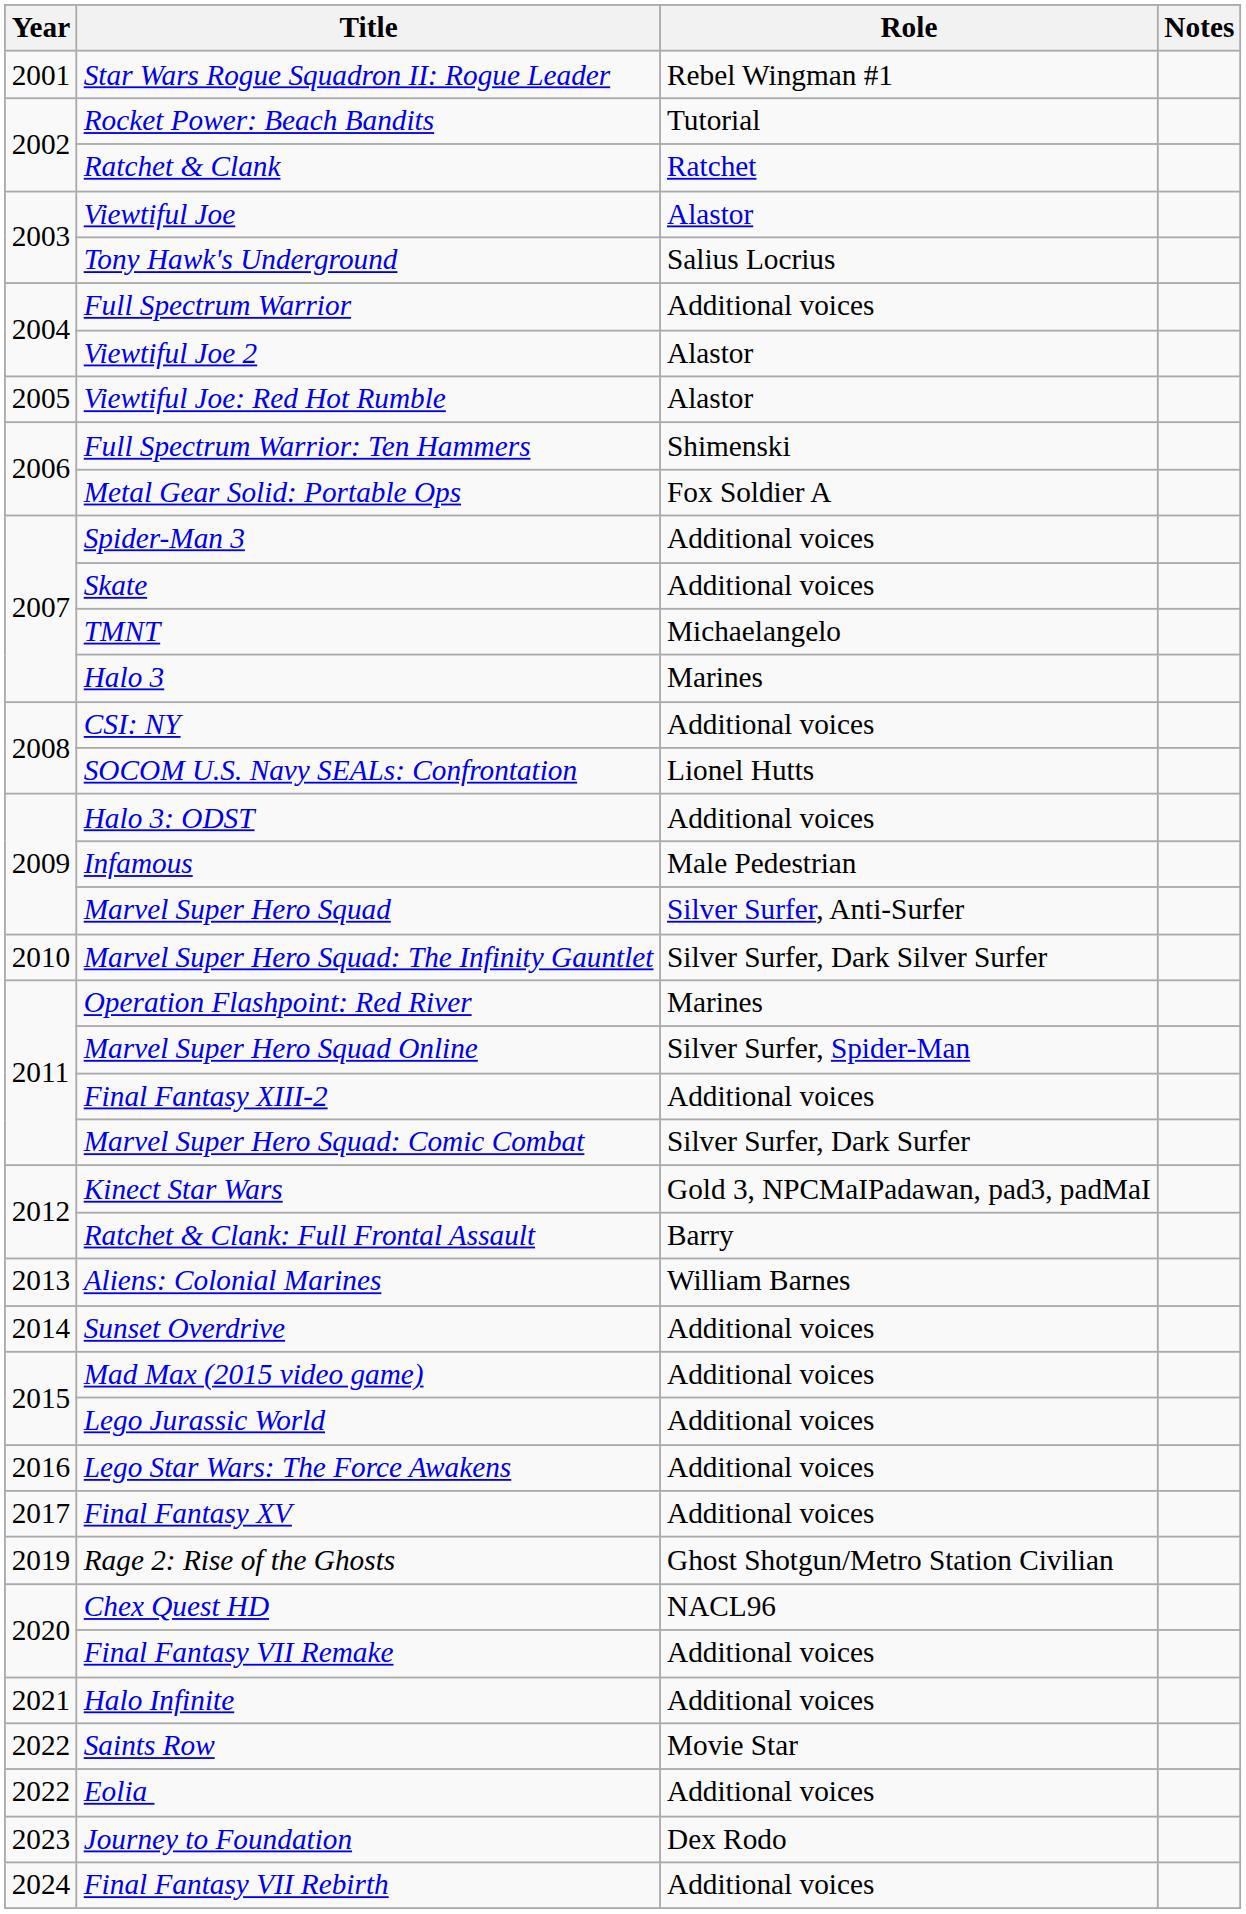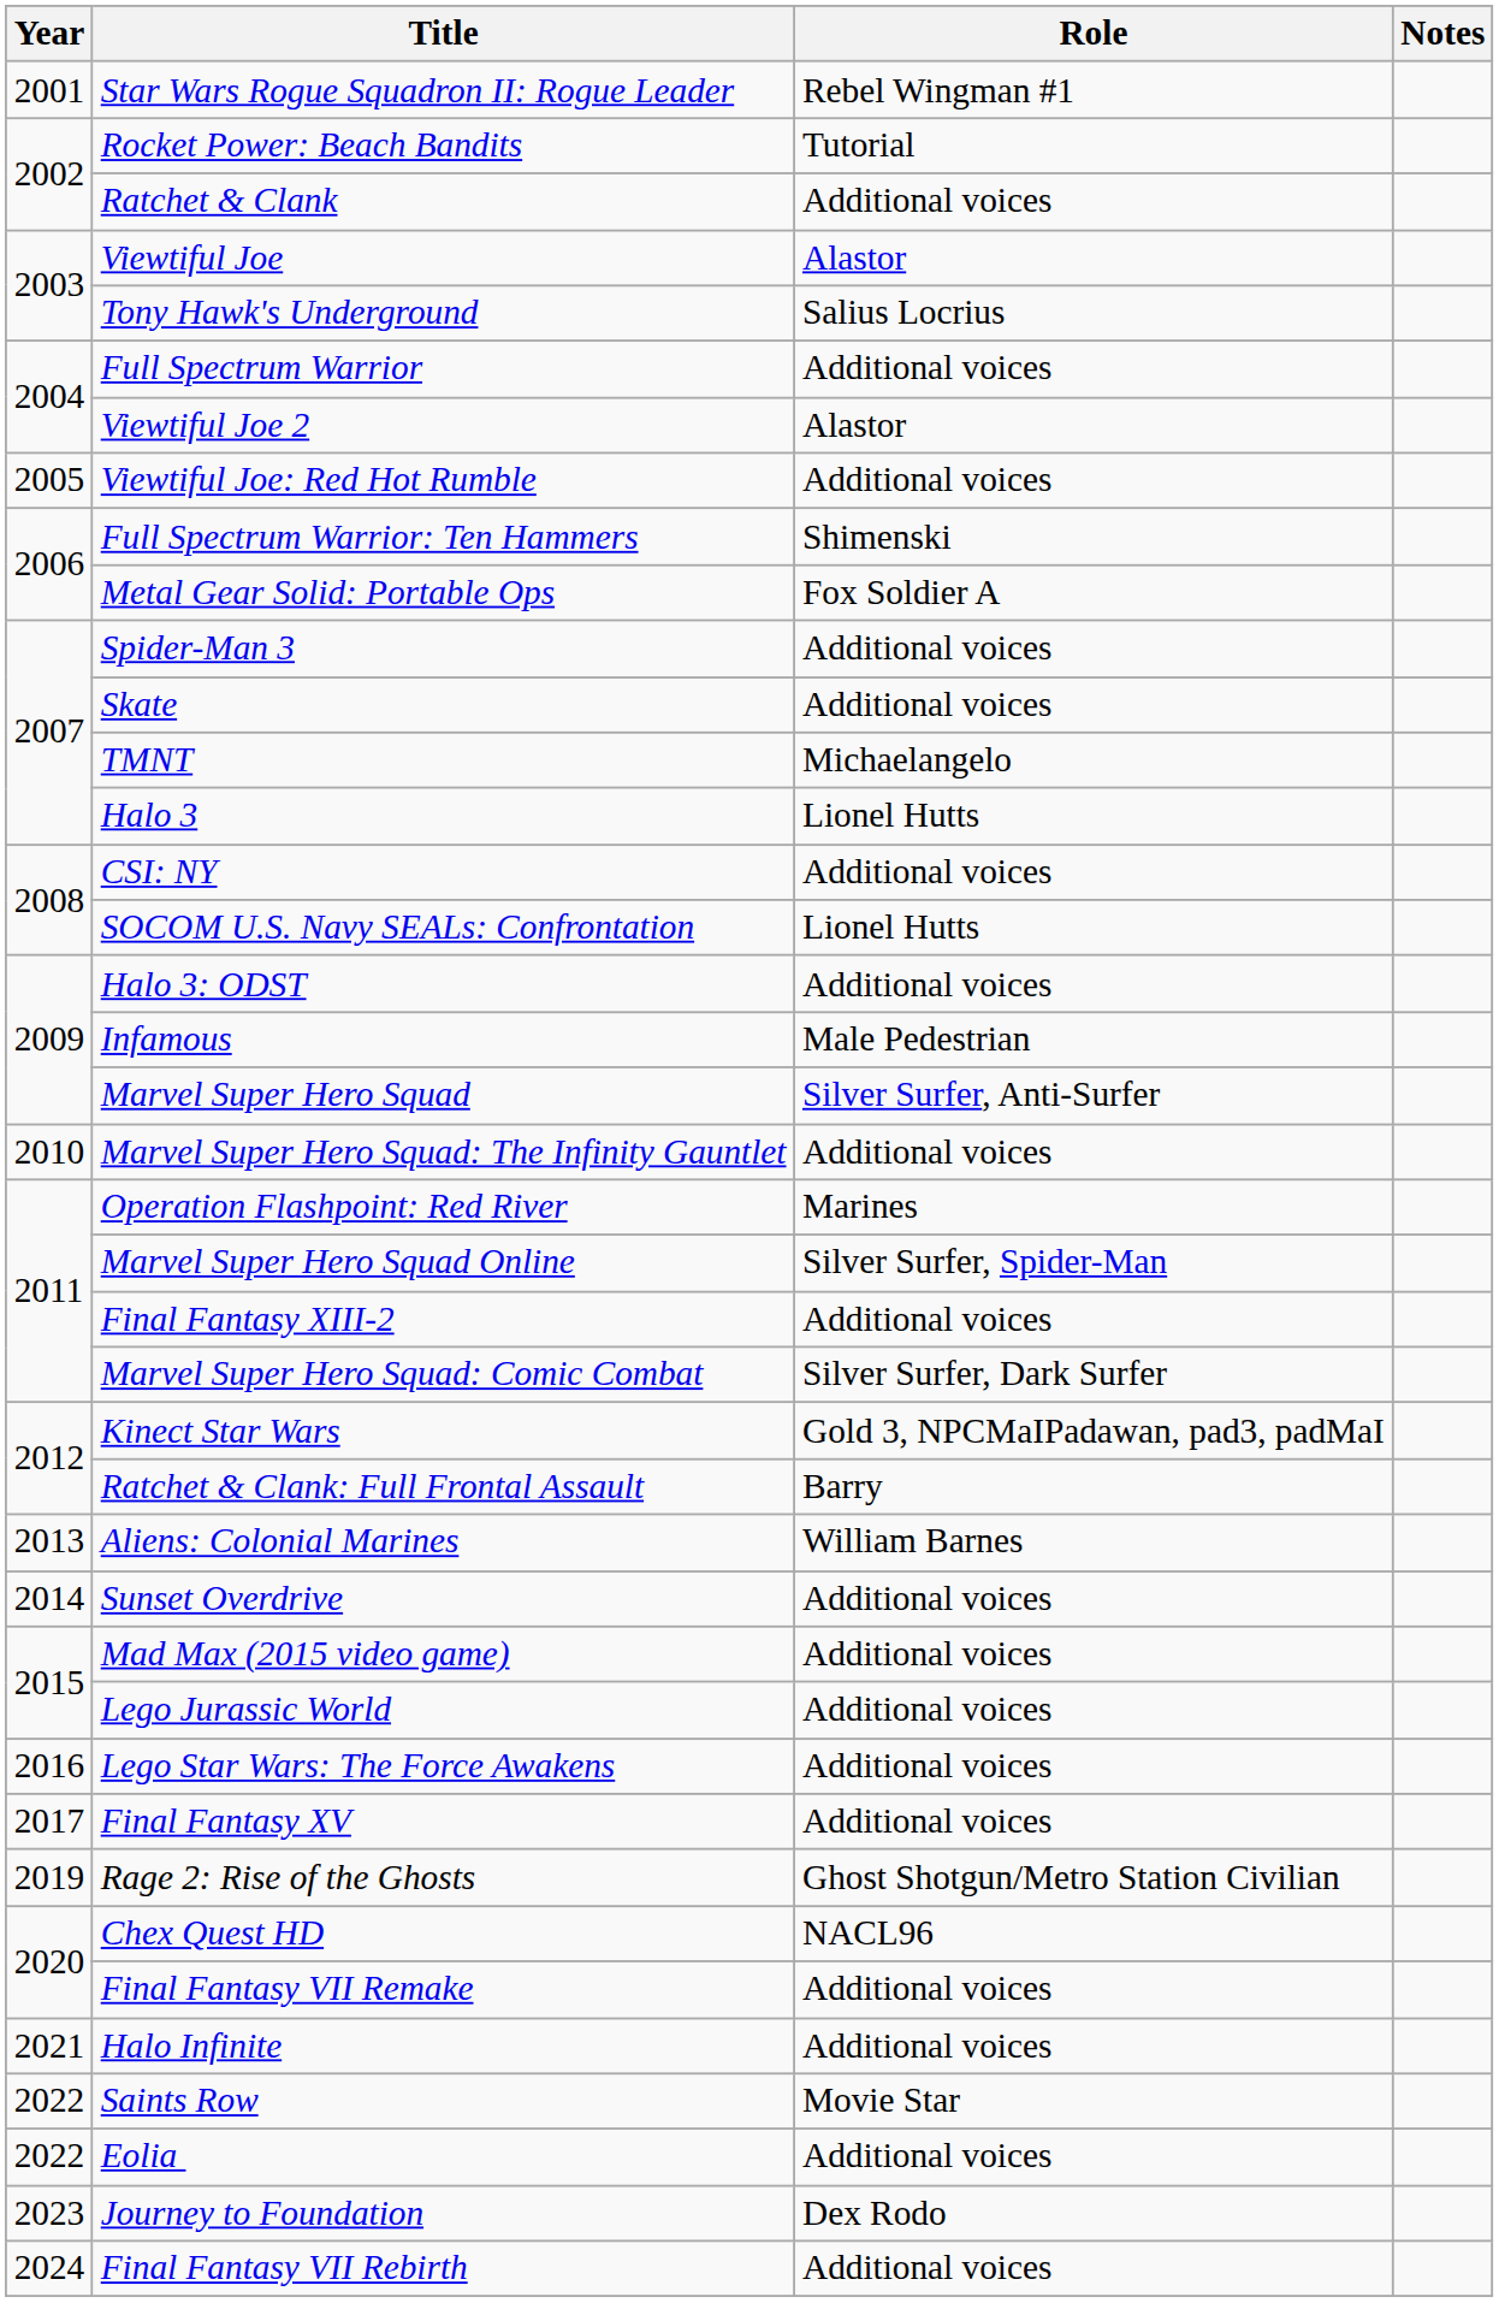Ratchet & Clank | Role: Ratchet -> Additional voices
Viewtiful Joe: Red Hot Rumble | Role: Alastor -> Additional voices
Halo 3 | Role: Marines -> Lionel Hutts
Marvel Super Hero Squad: The Infinity Gauntlet | Role: Silver Surfer, Dark Silver Surfer -> Additional voices
